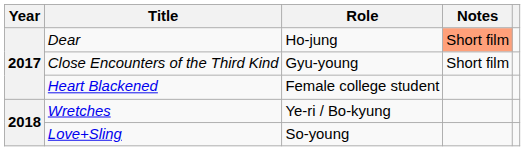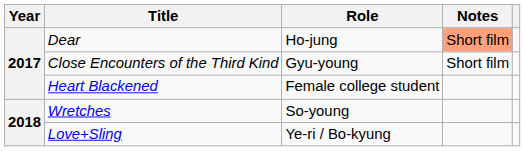Wretches | Role: Ye-ri / Bo-kyung -> So-young
Love+Sling | Role: So-young -> Ye-ri / Bo-kyung
